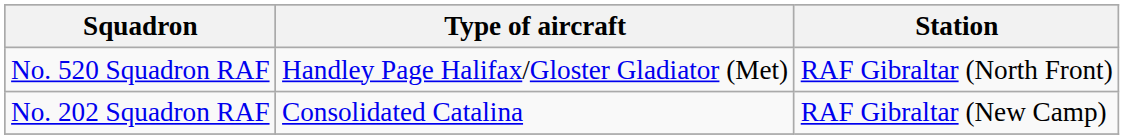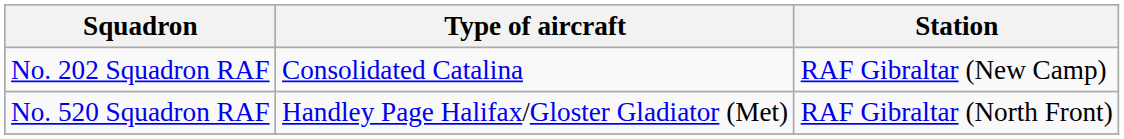rows swapped: No. 202 Squadron RAF <-> No. 520 Squadron RAF
